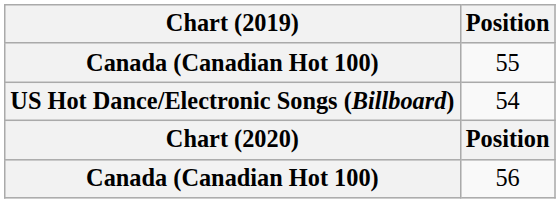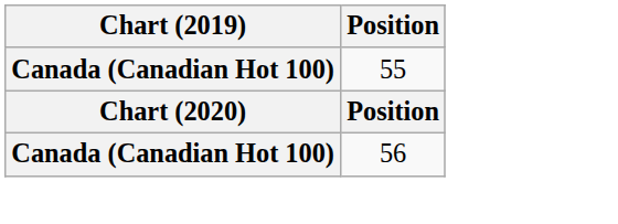- row: US Hot Dance/Electronic Songs (Billboard) | 54
